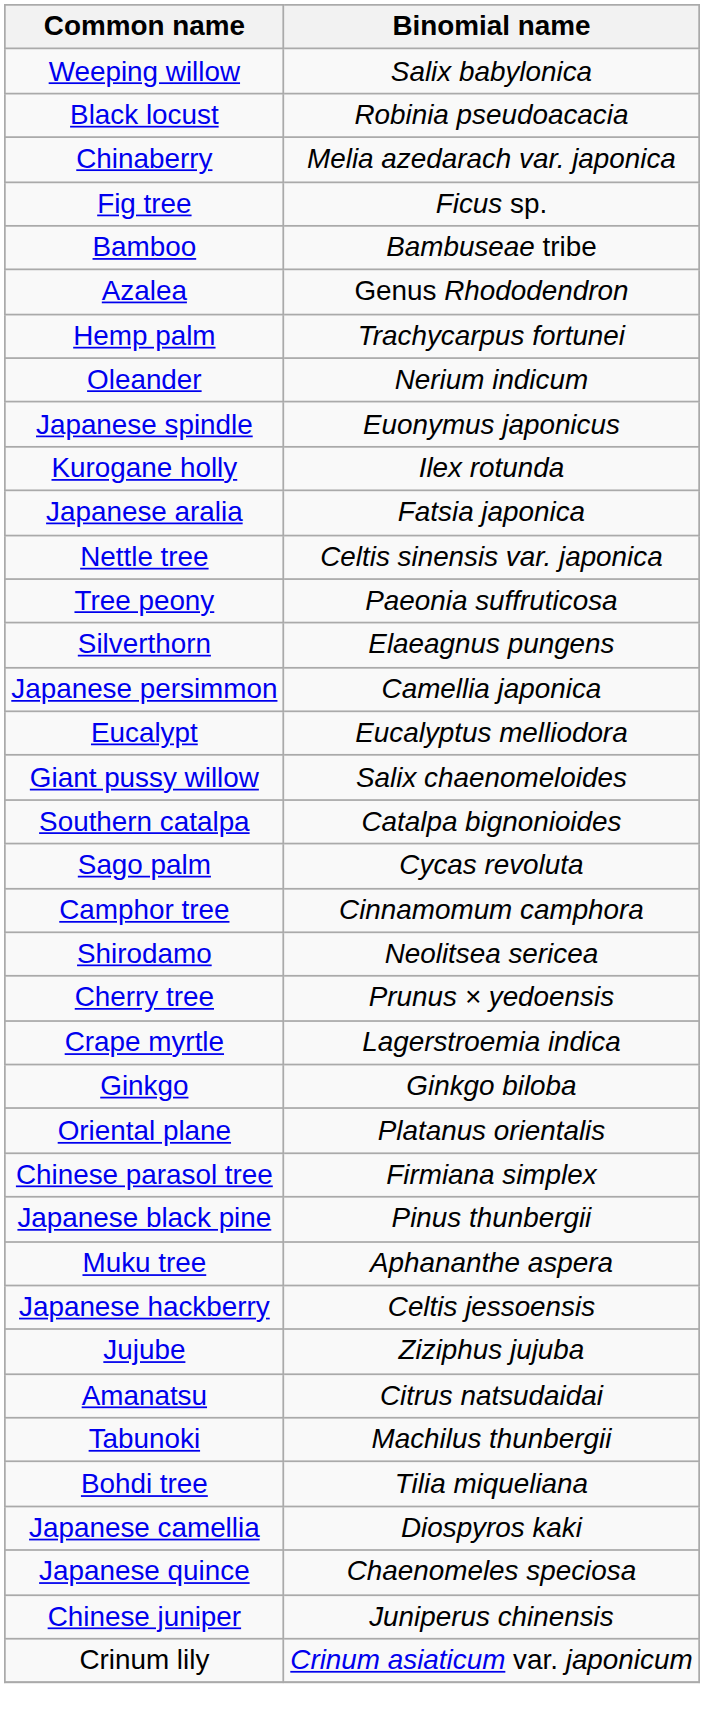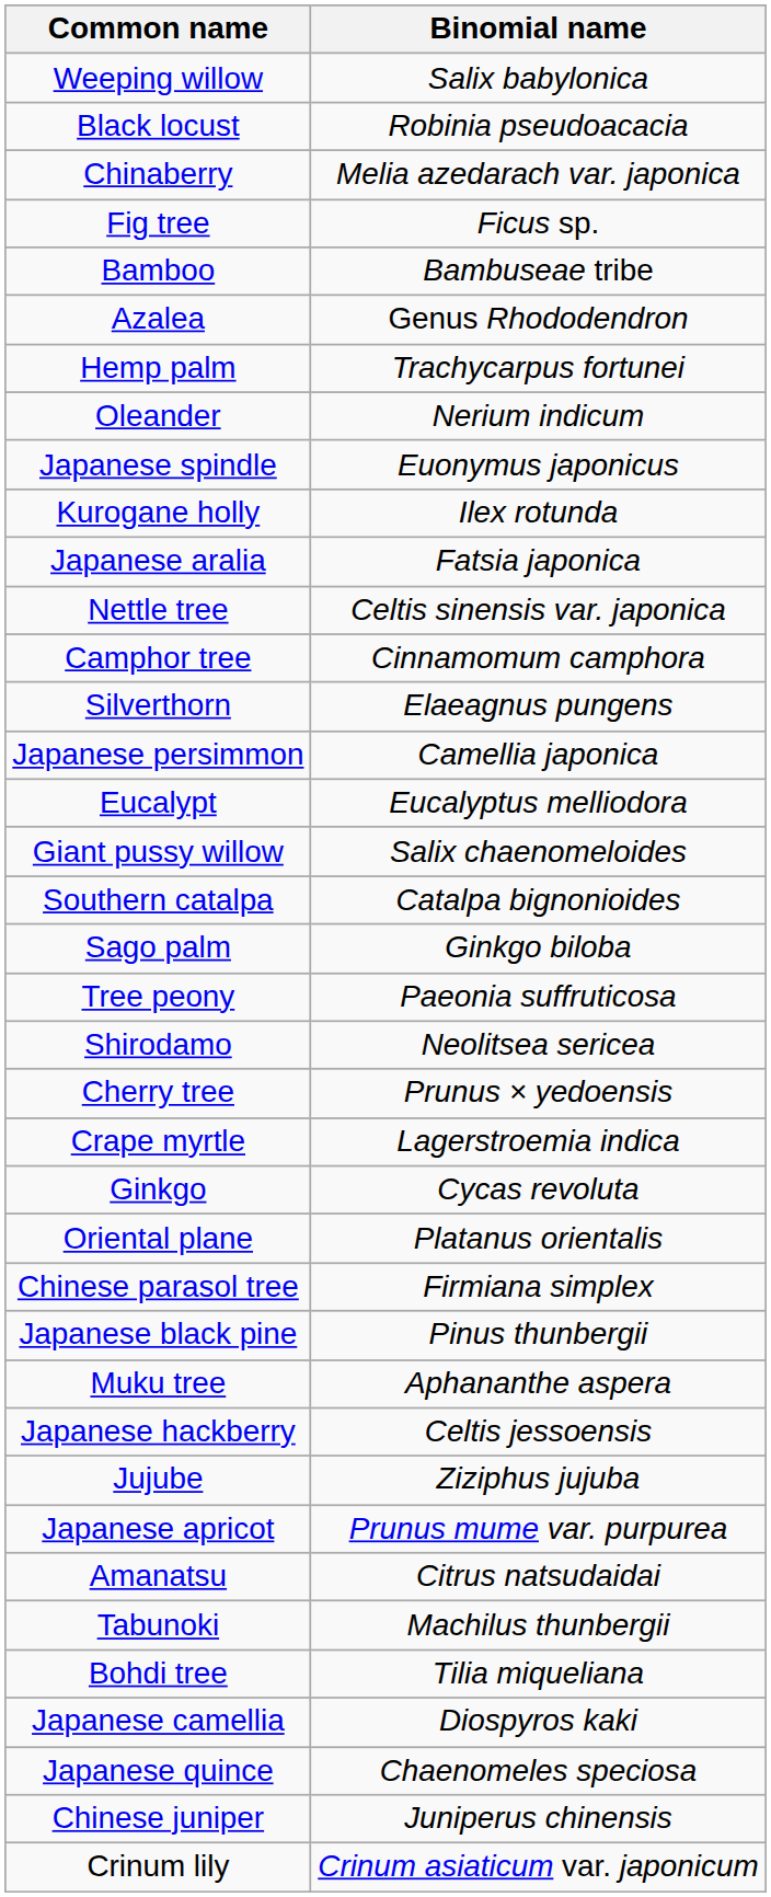rows swapped: Camphor tree <-> Tree peony
Sago palm | Binomial name: Cycas revoluta -> Ginkgo biloba
Ginkgo | Binomial name: Ginkgo biloba -> Cycas revoluta
+ row: Japanese apricot | Prunus mume var. purpurea
